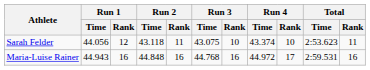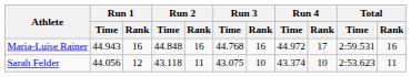rows swapped: Maria-Luise Rainer <-> Sarah Felder
